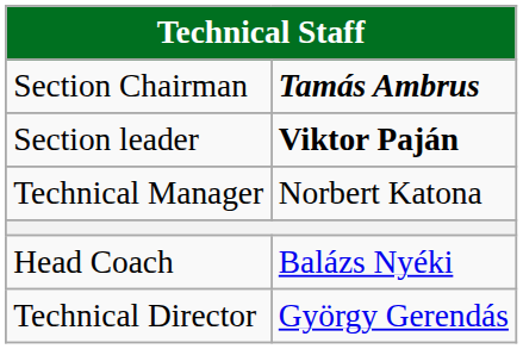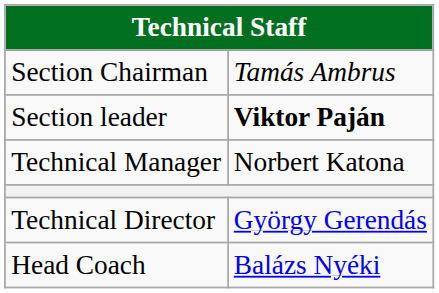Section Chairman | column 2: bold -> normal
rows swapped: Head Coach <-> Technical Director
